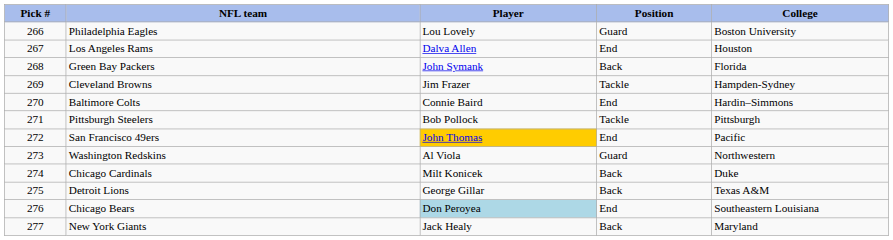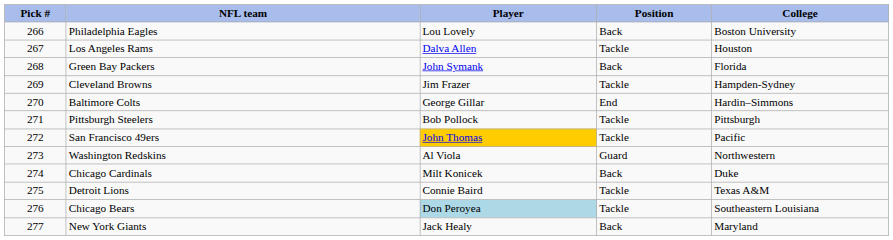Philadelphia Eagles | Position: Guard -> Back
Los Angeles Rams | Position: End -> Tackle
Baltimore Colts | Player: Connie Baird -> George Gillar
San Francisco 49ers | Position: End -> Tackle
Detroit Lions | Player: George Gillar -> Connie Baird
Detroit Lions | Position: Back -> Tackle
Chicago Bears | Position: End -> Tackle
